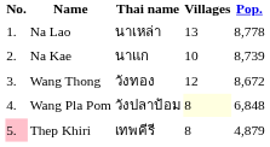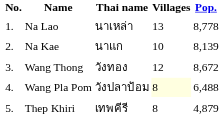Na Kae | Pop.: 8,739 -> 8,139
Wang Pla Pom | Pop.: 6,848 -> 6,488
Thep Khiri | No.: pink background -> no background
